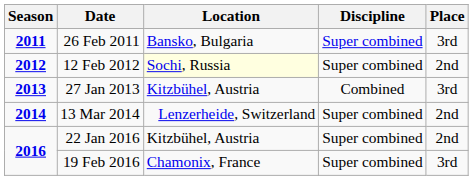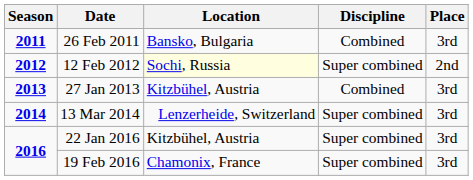26 Feb 2011 | Discipline: Super combined -> Combined
13 Mar 2014 | Place: 2nd -> 3rd
22 Jan 2016 | Place: 2nd -> 3rd
